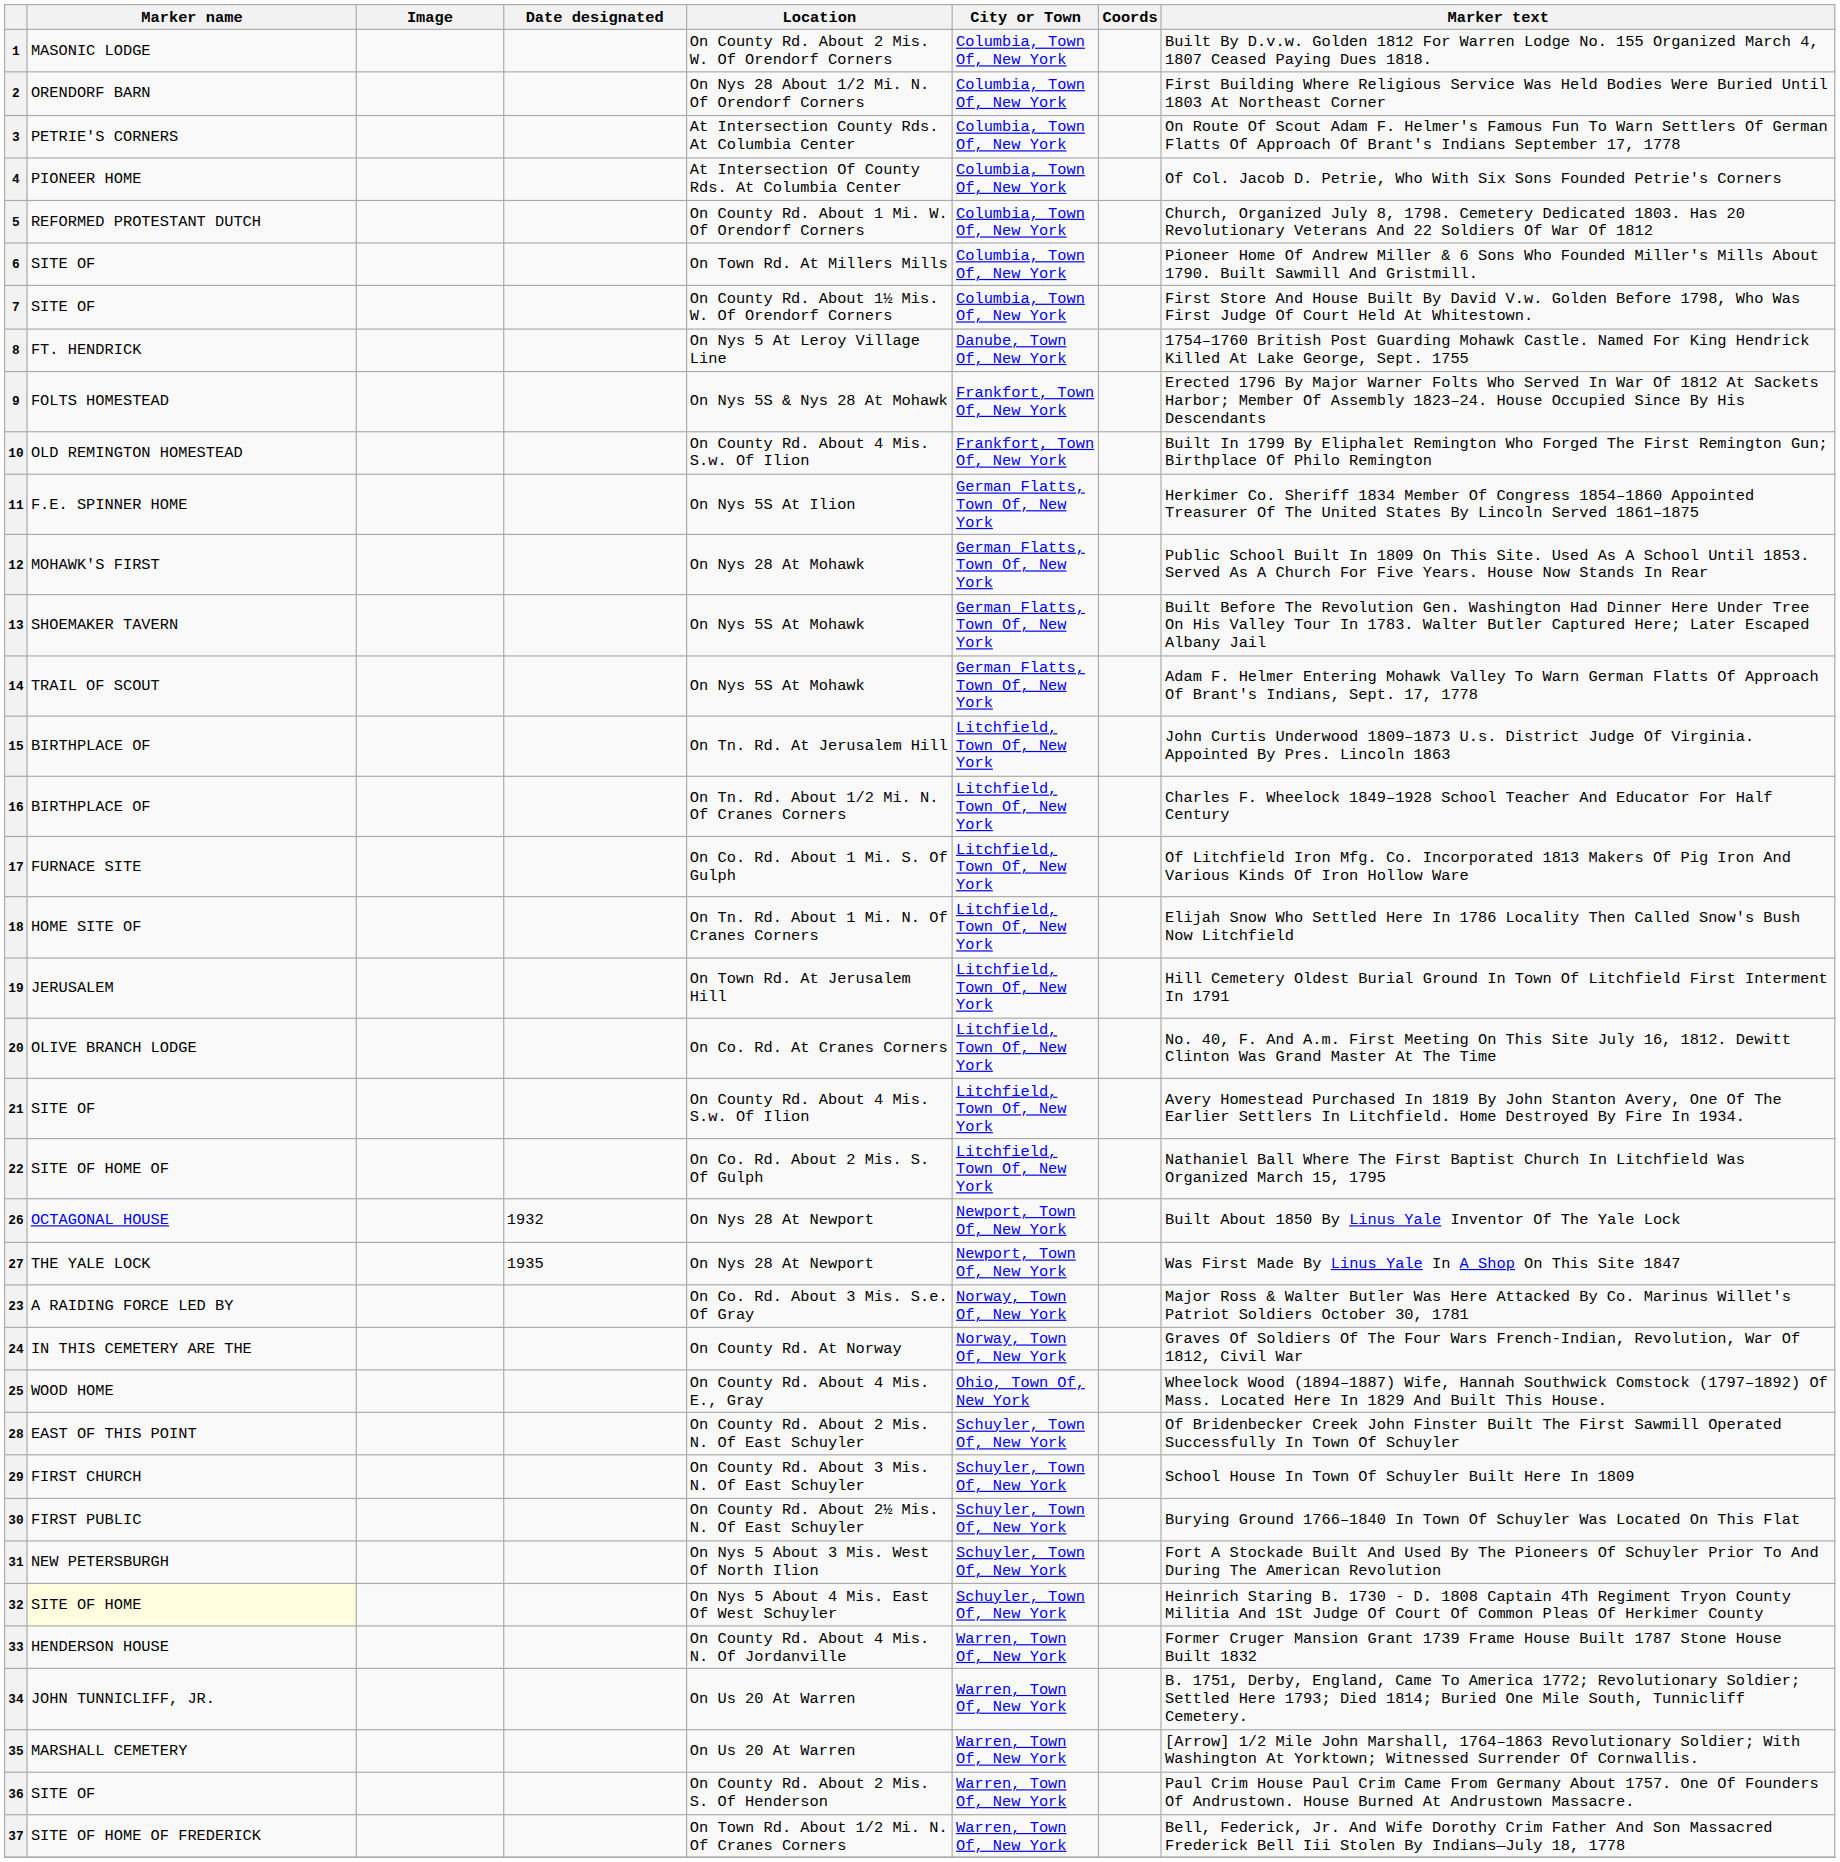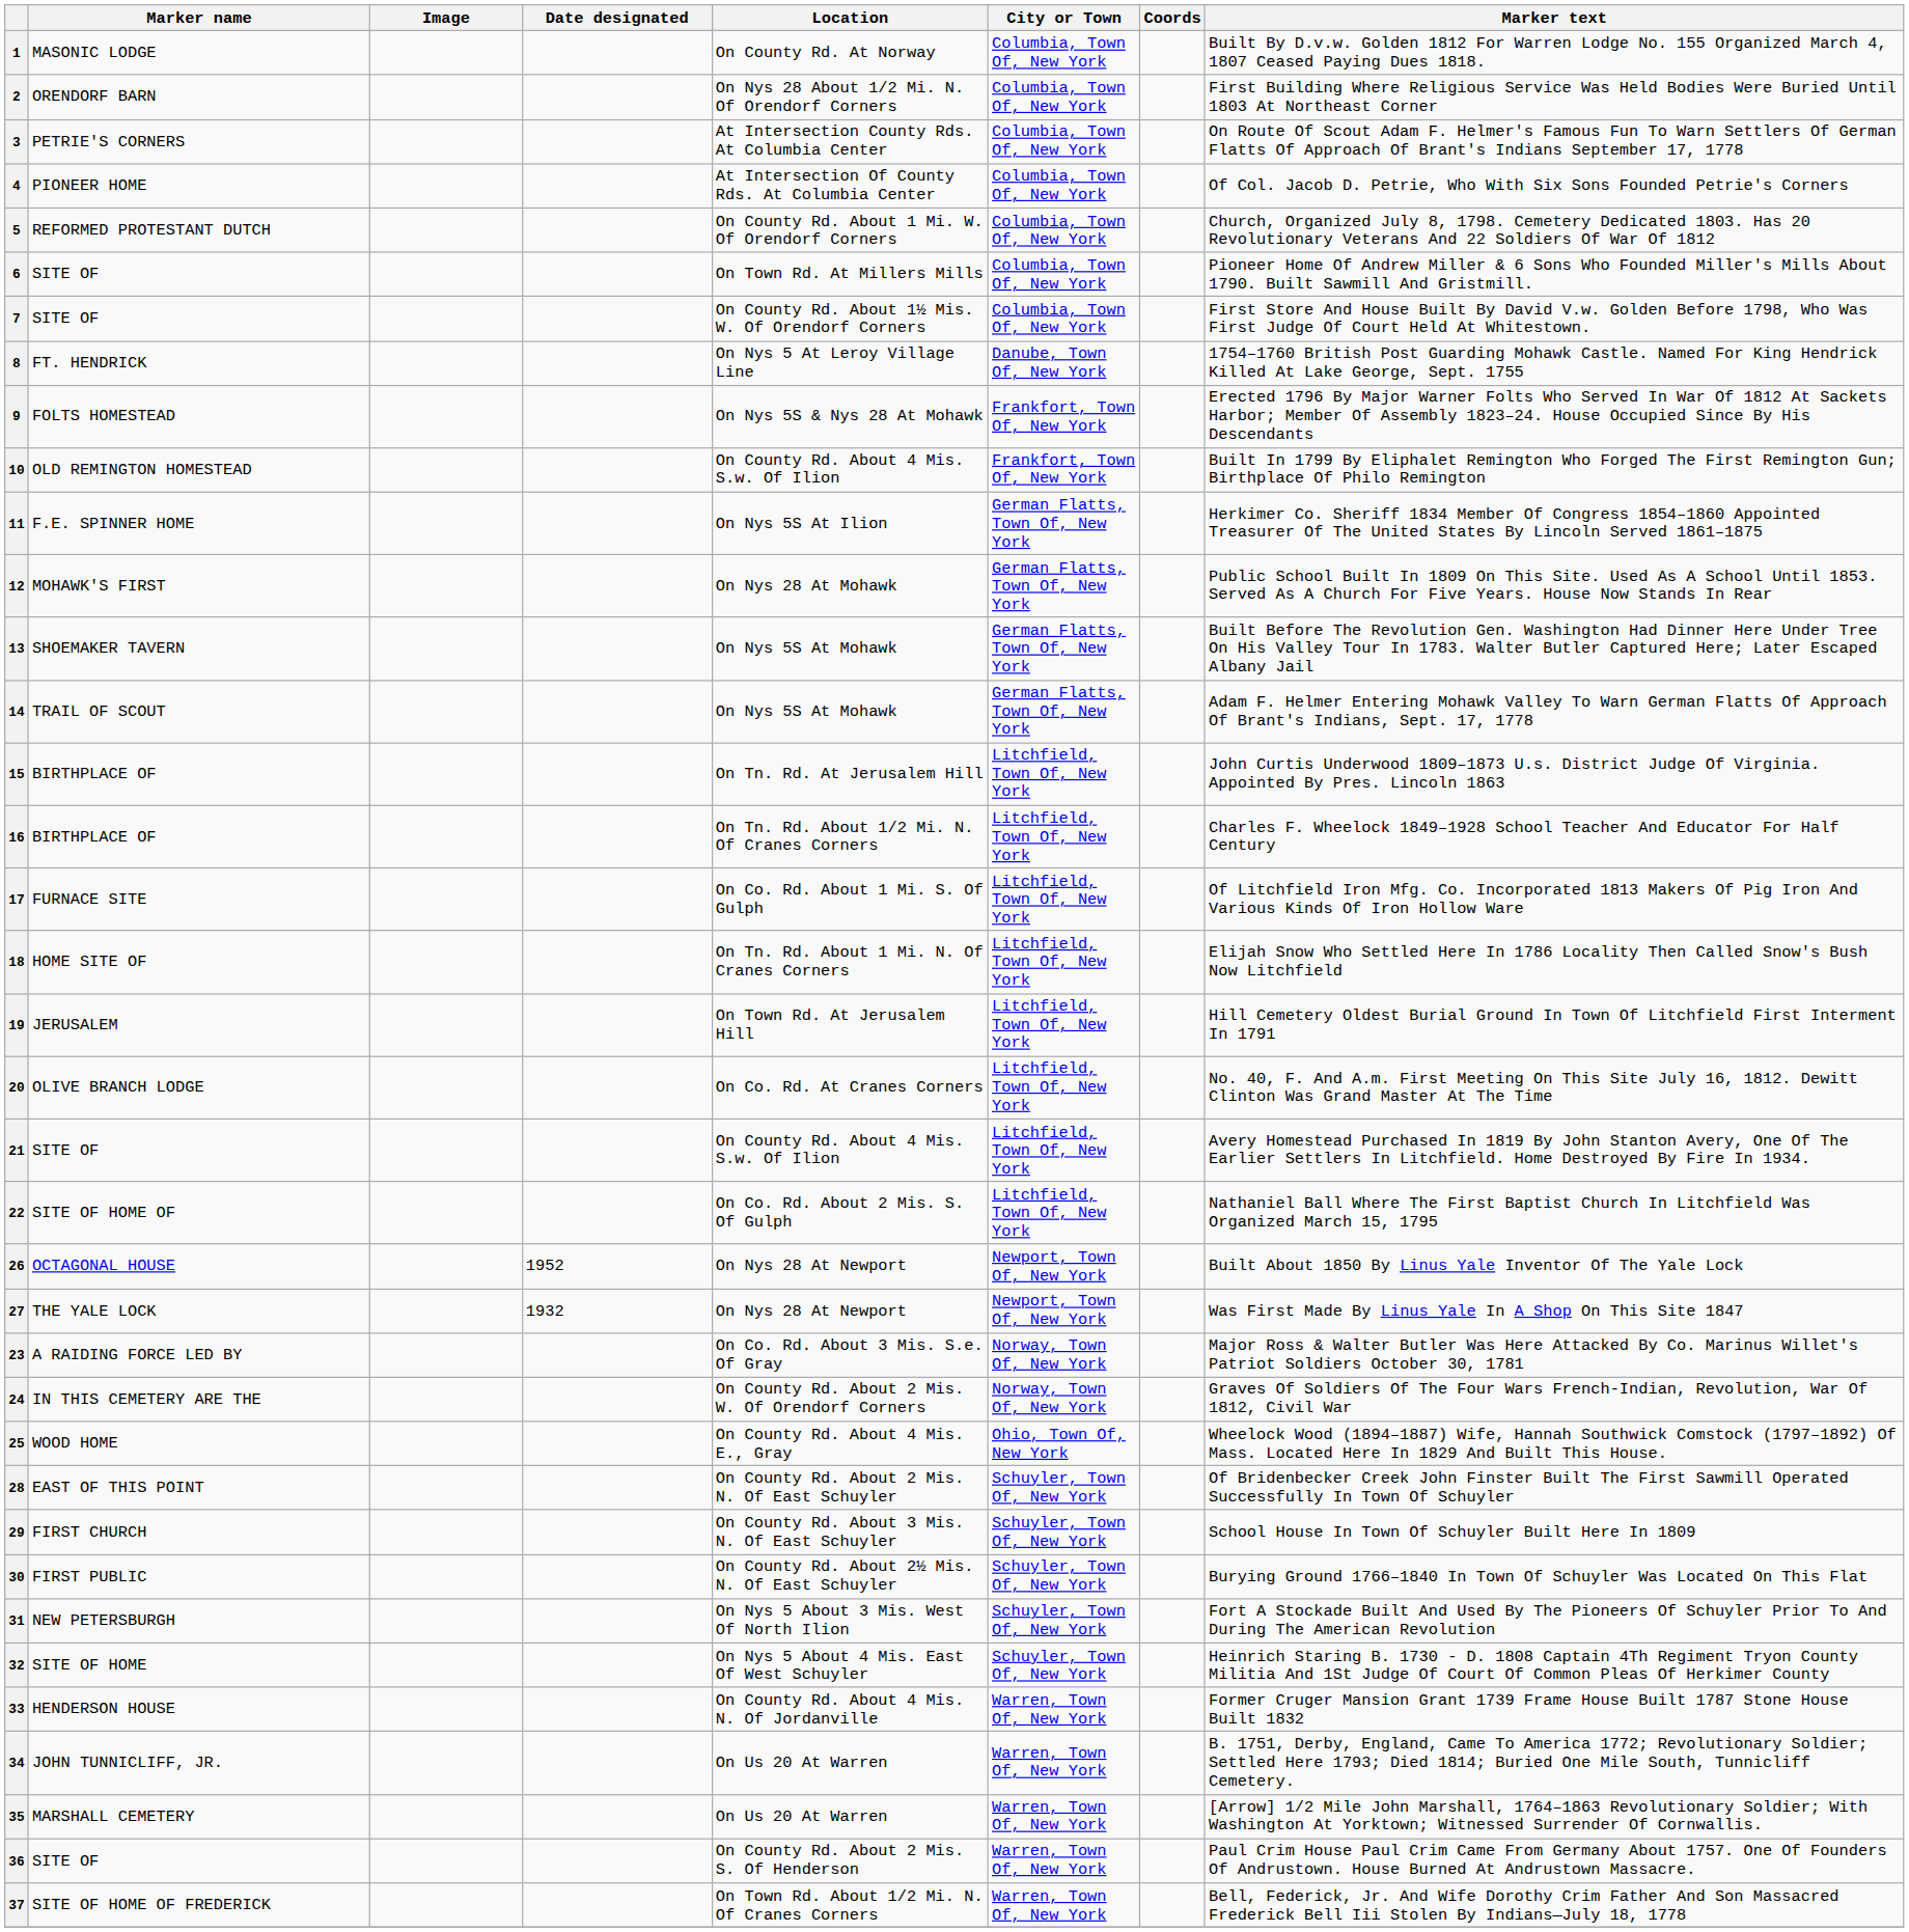1 | Location: On County Rd. About 2 Mis. W. Of Orendorf Corners -> On County Rd. At Norway
26 | Date designated: 1932 -> 1952
27 | Date designated: 1935 -> 1932
24 | Location: On County Rd. At Norway -> On County Rd. About 2 Mis. W. Of Orendorf Corners
32 | Marker name: lightyellow background -> no background
